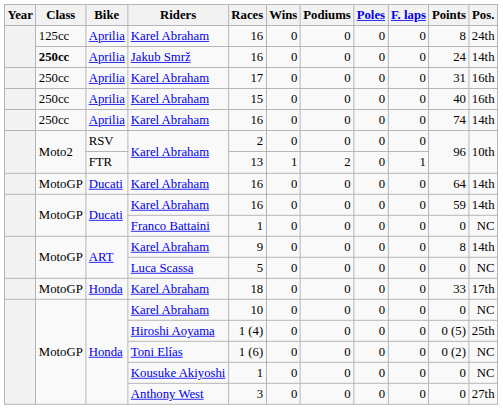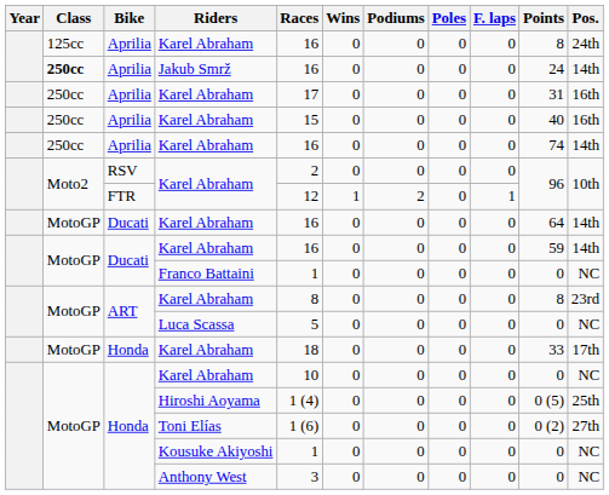FTR / Karel Abraham | Races: 13 -> 12
ART / Karel Abraham | Races: 9 -> 8
ART / Karel Abraham | Pos.: 14th -> 23rd
Toni Elías | Pos.: NC -> 27th
Anthony West | Pos.: 27th -> NC
